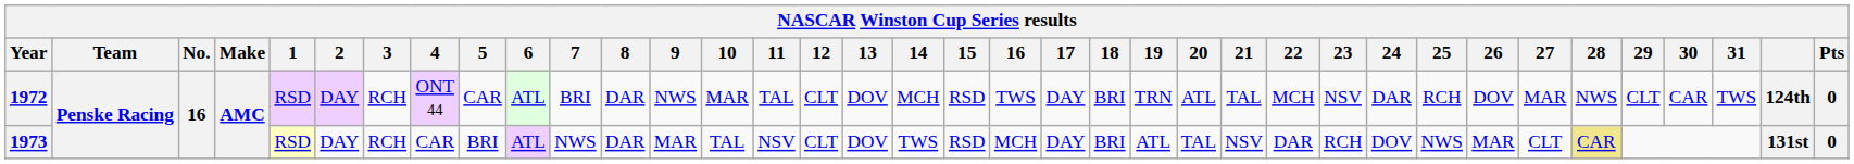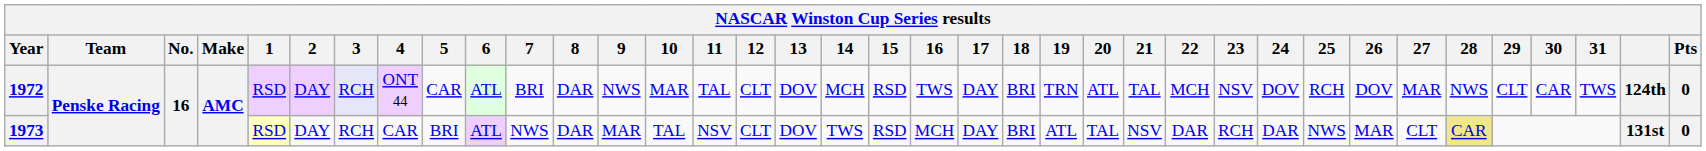1972 | 3: no background -> lavender background
1972 | 24: DAR -> DOV
1973 | 24: DOV -> DAR
